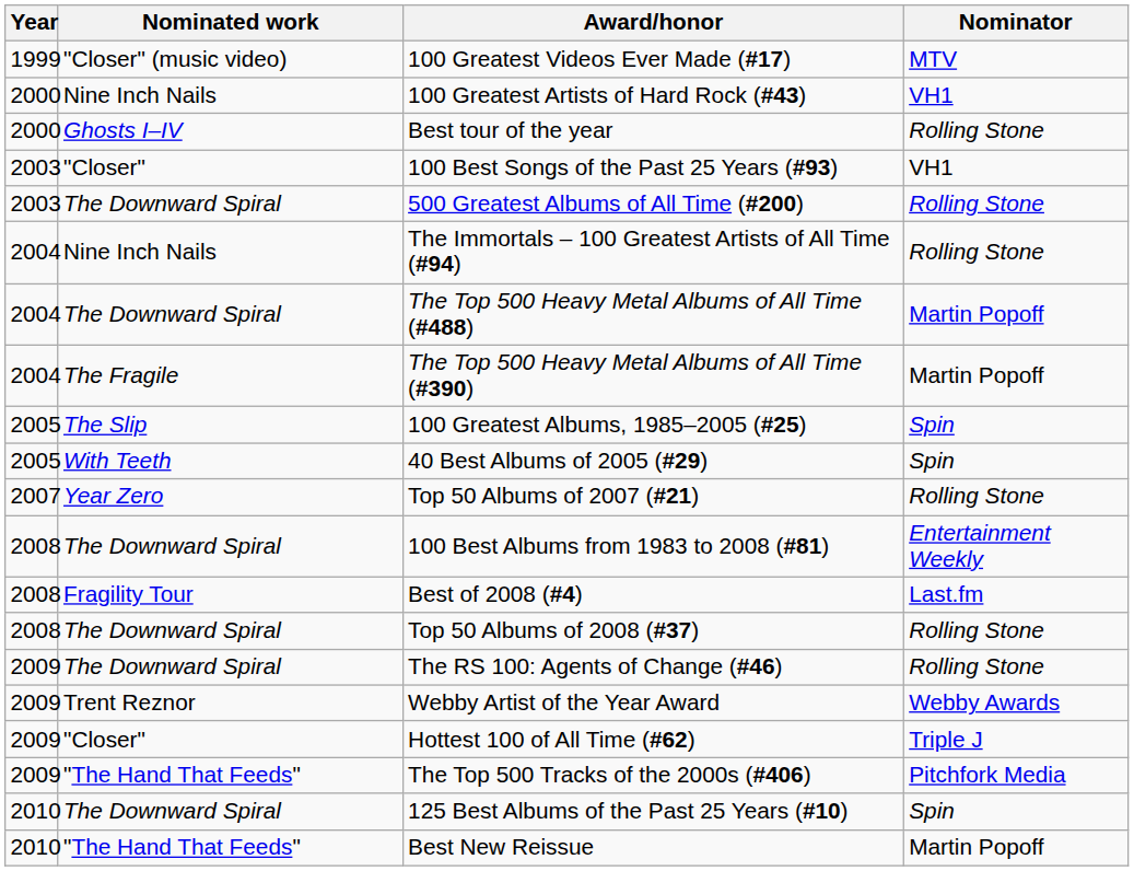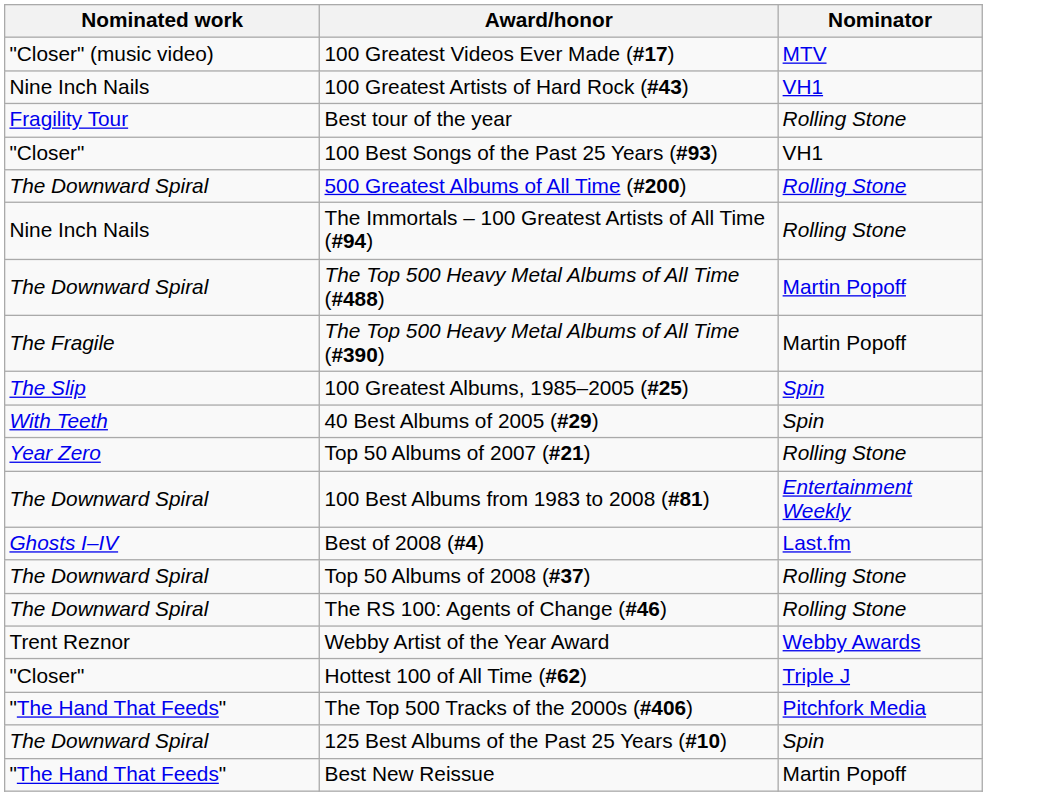- column: Year | 1999 | 2000 | 2000 | 2003 | 2003 | 2004 | 2004 | 2004 | 2005 | 2005 | 2007 | 2008 | 2008 | 2008 | 2009 | 2009 | 2009 | 2009 | 2010 | 2010
Best tour of the year | Nominated work: Ghosts I–IV -> Fragility Tour
Best of 2008 (#4) | Nominated work: Fragility Tour -> Ghosts I–IV
